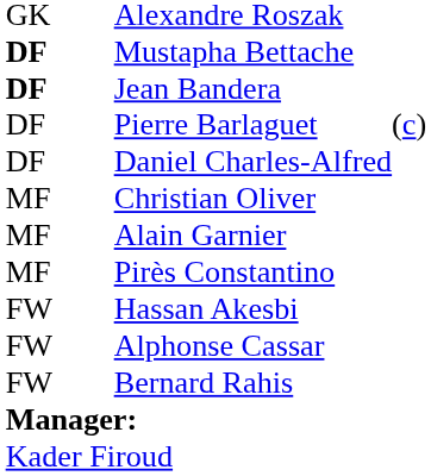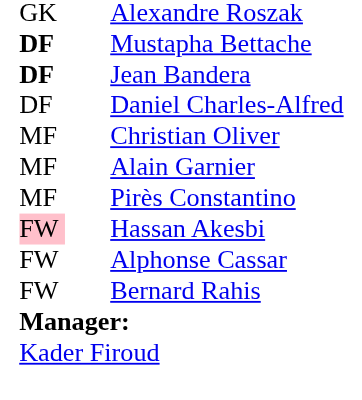- row: DF | Pierre Barlaguet | (c)
Hassan Akesbi | column 1: no background -> pink background
